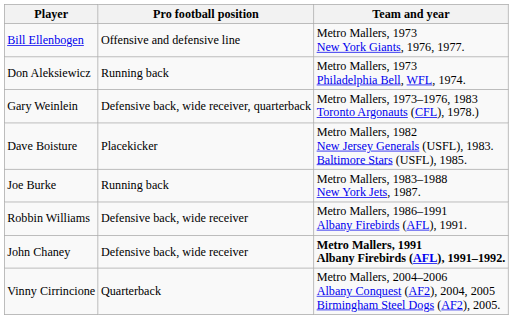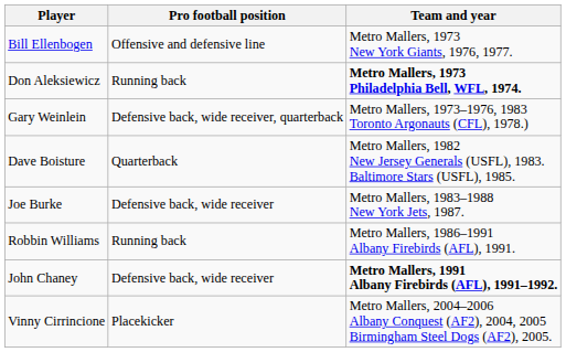Don Aleksiewicz | Team and year: normal -> bold
Dave Boisture | Pro football position: Placekicker -> Quarterback
Joe Burke | Pro football position: Running back -> Defensive back, wide receiver
Robbin Williams | Pro football position: Defensive back, wide receiver -> Running back
Vinny Cirrincione | Pro football position: Quarterback -> Placekicker
